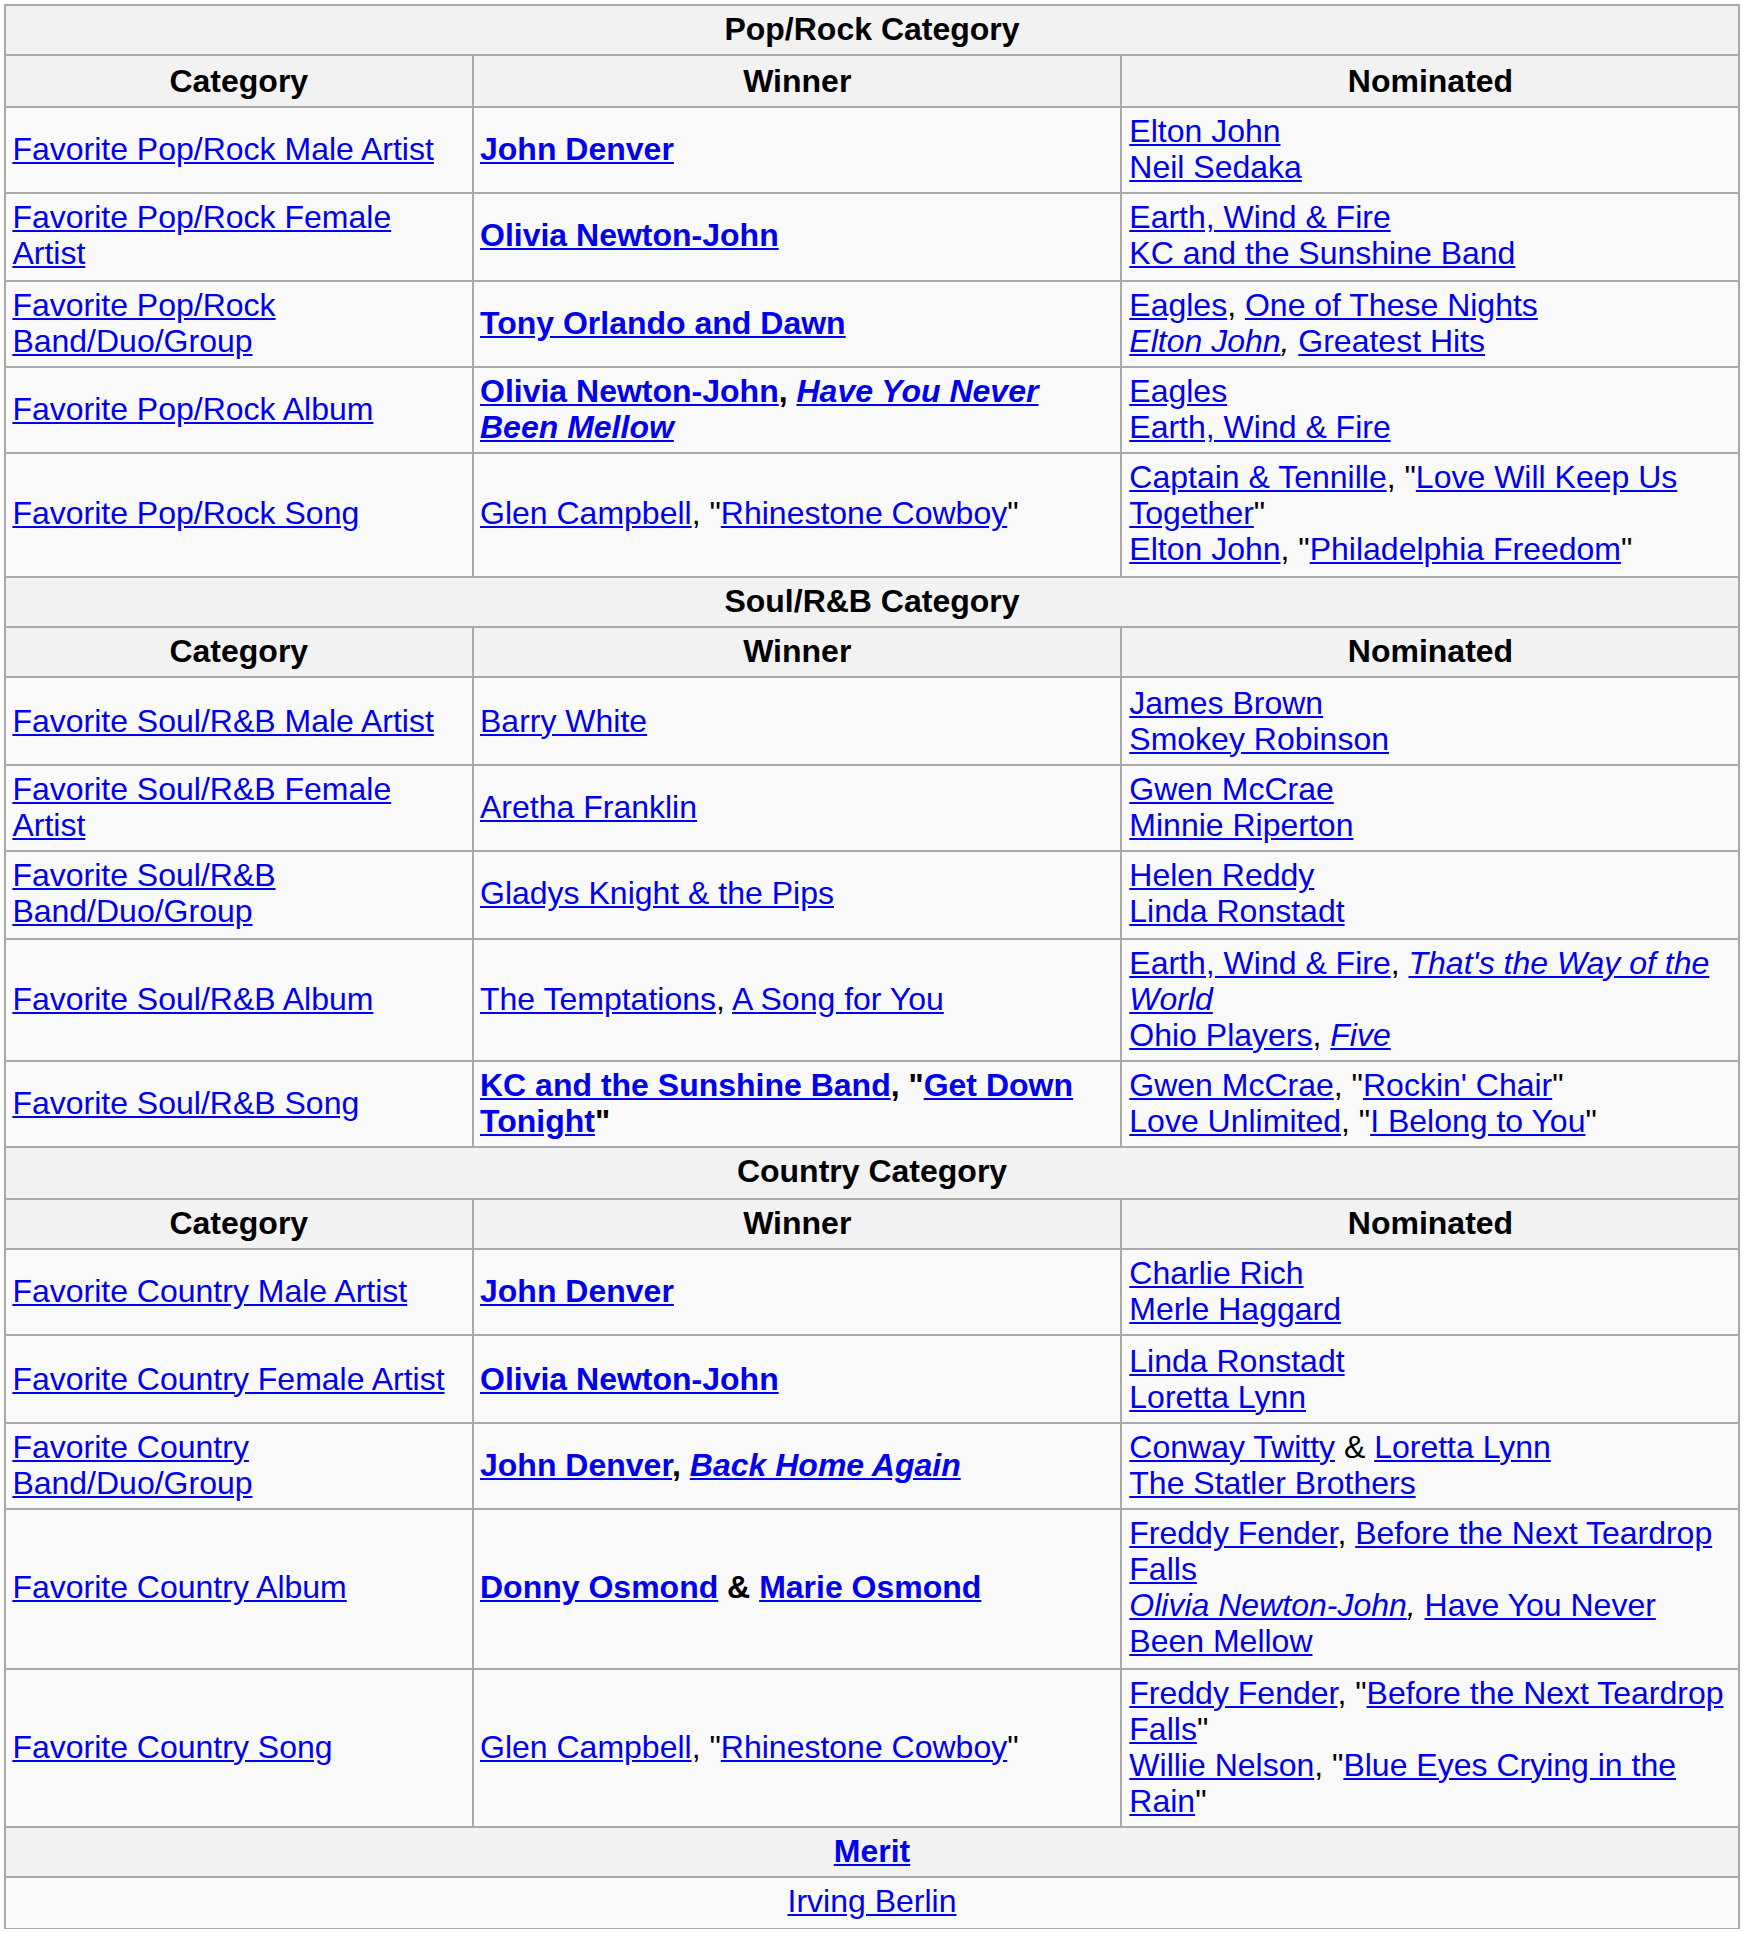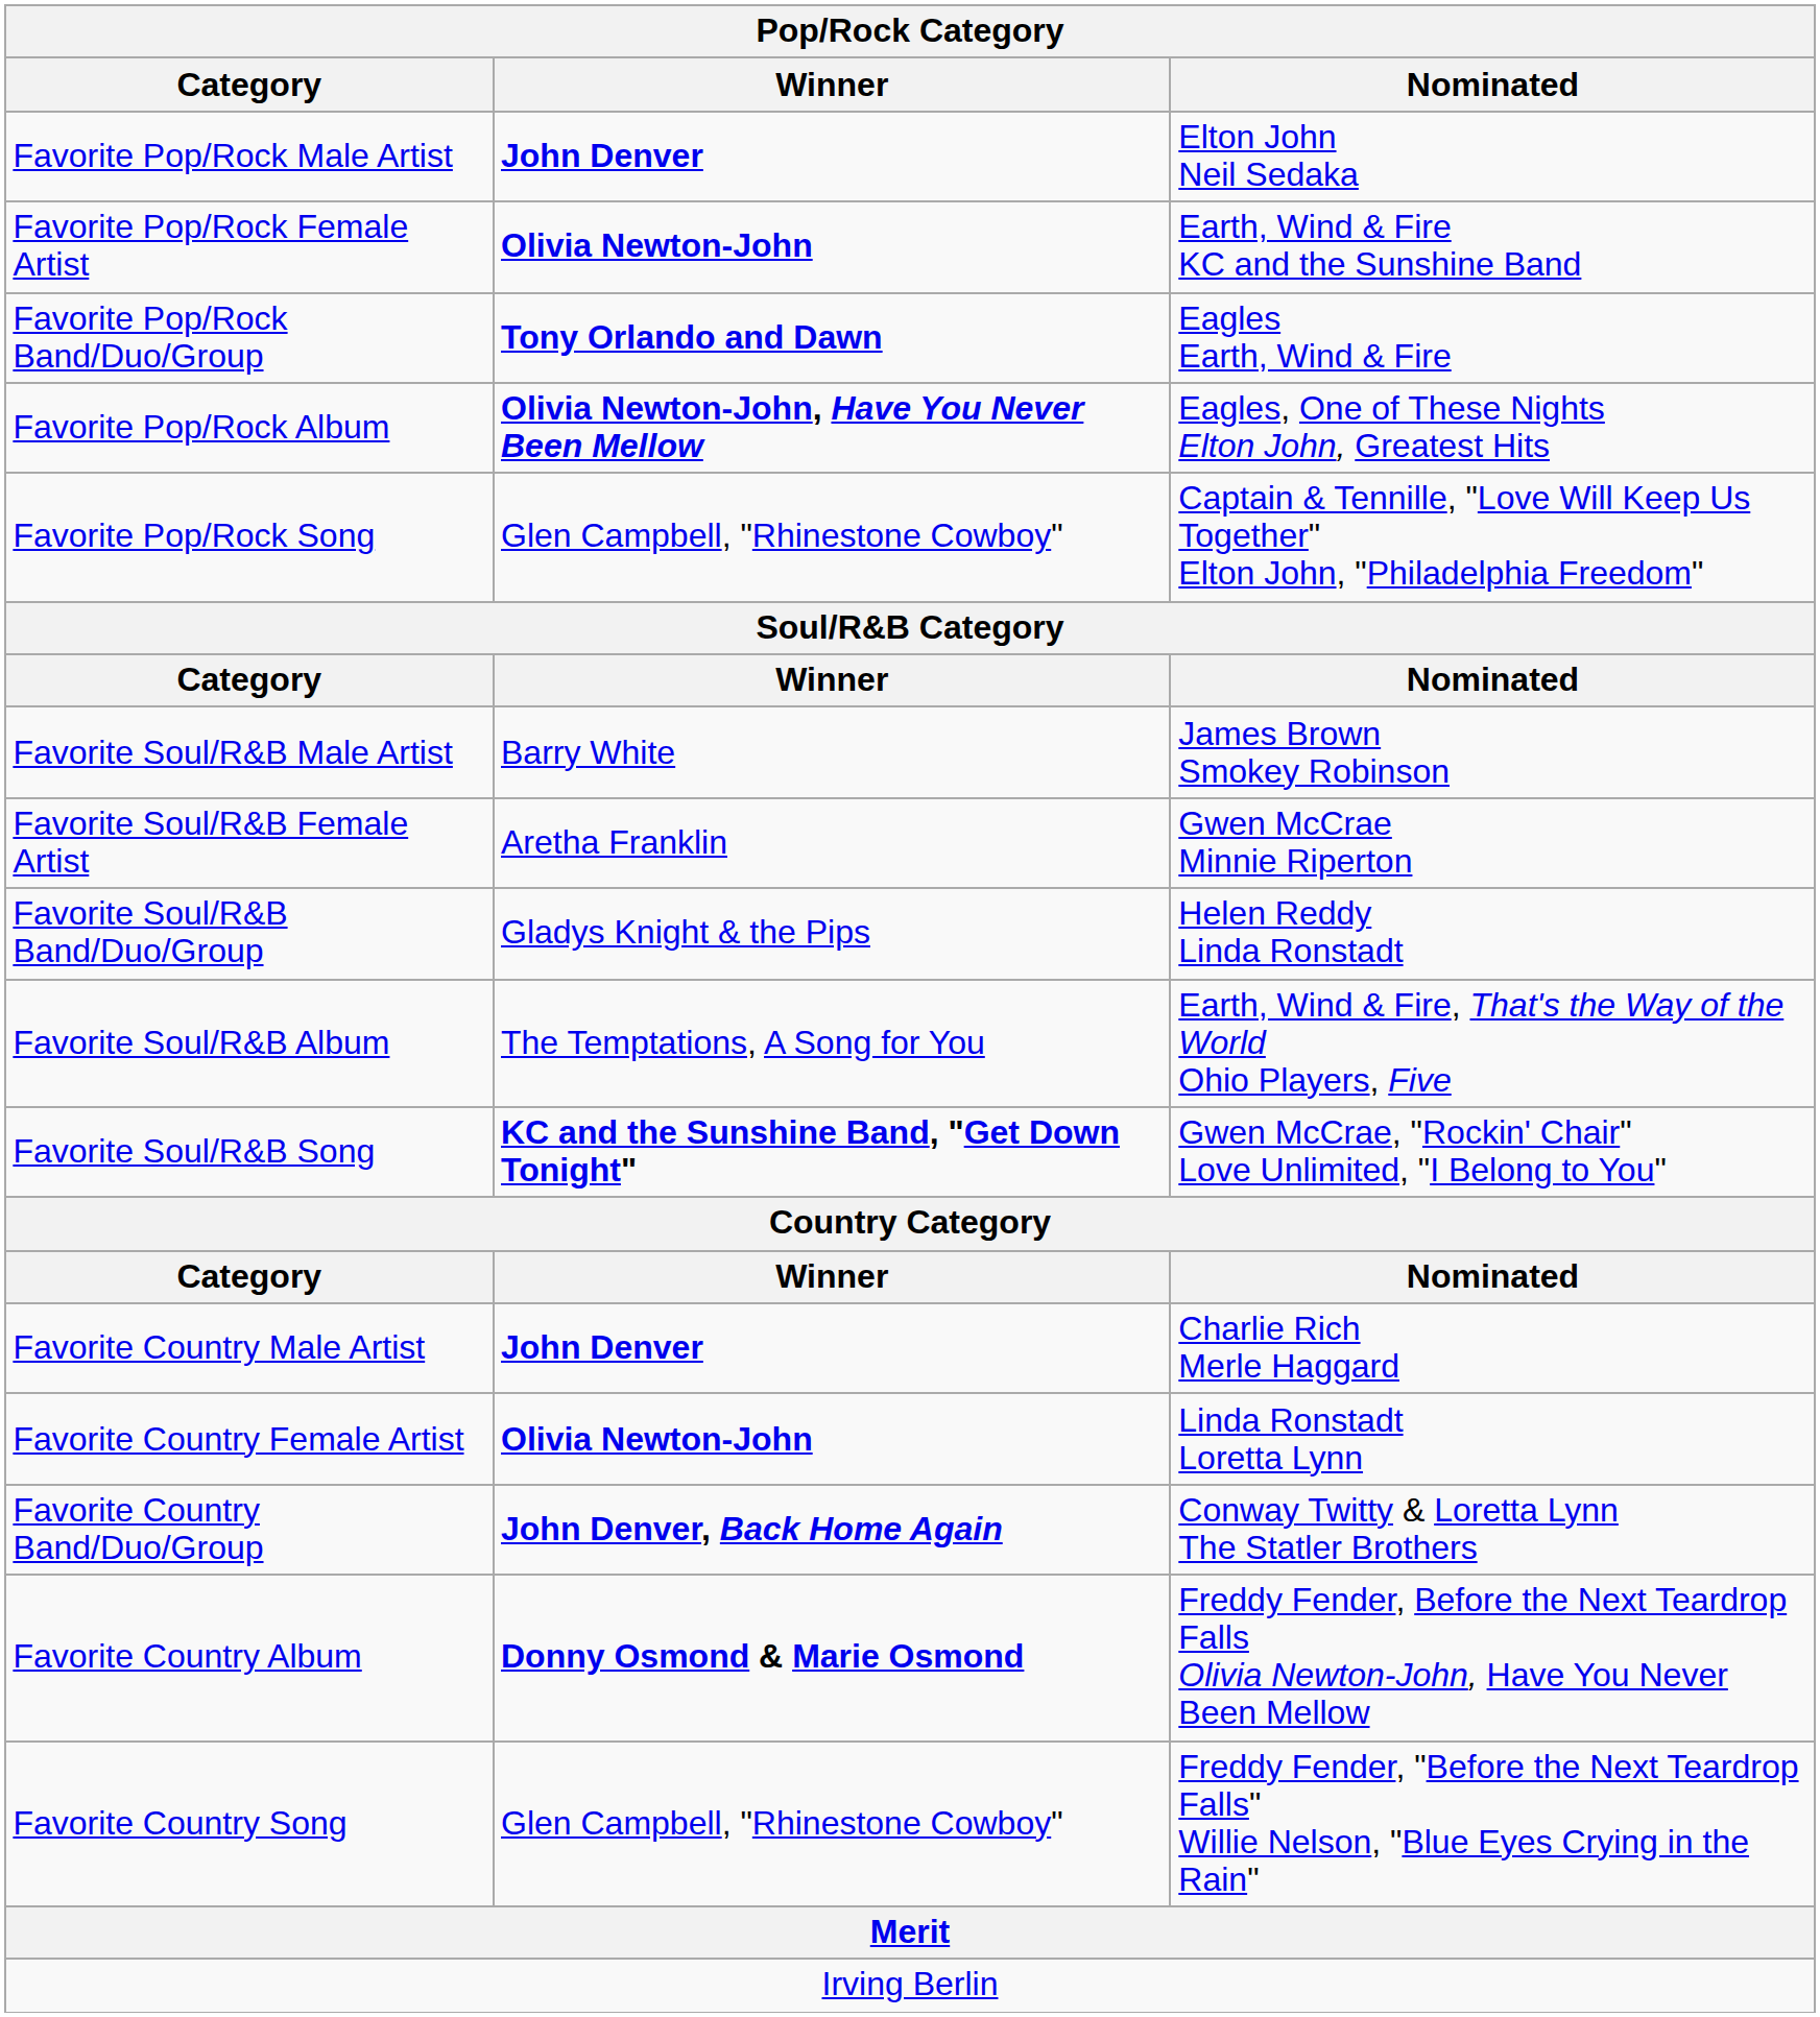Favorite Pop/Rock Band/Duo/Group | Nominated: Eagles, One of These Nights Elton John, Greatest Hits -> Eagles Earth, Wind & Fire
Favorite Pop/Rock Album | Nominated: Eagles Earth, Wind & Fire -> Eagles, One of These Nights Elton John, Greatest Hits
